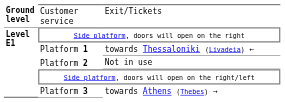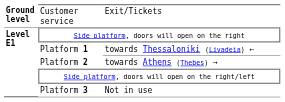Platform 2 | column 3: Not in use -> towards Athens (Thebes) →
Platform 3 | column 3: towards Athens (Thebes) → -> Not in use
